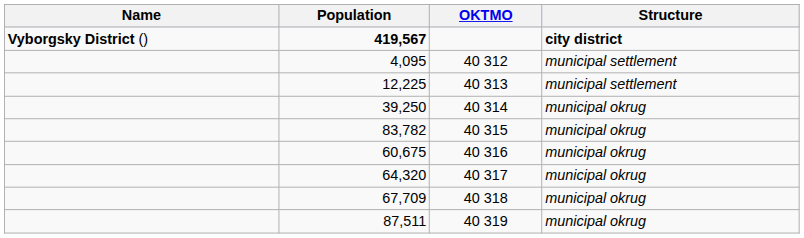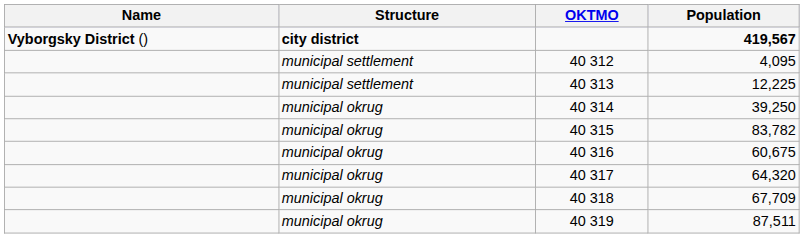columns swapped: Structure <-> Population
